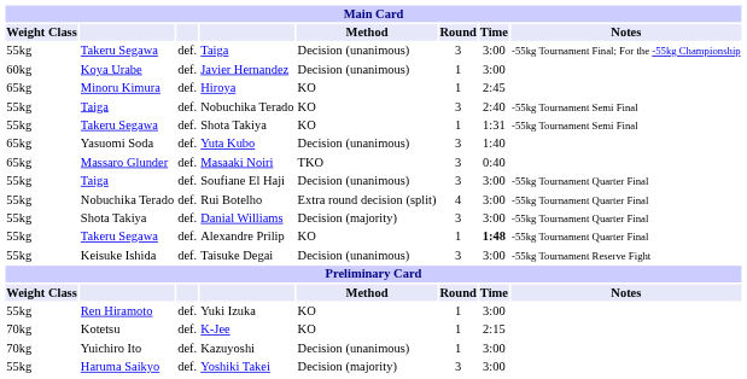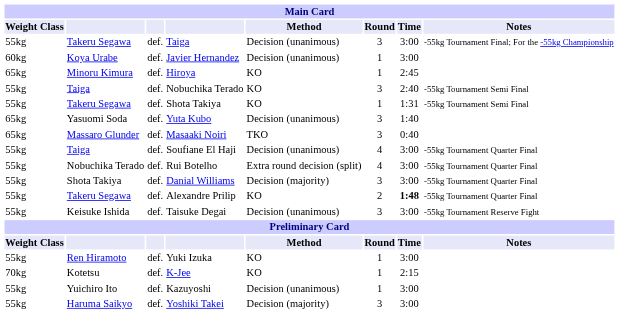Soufiane El Haji | Round: 3 -> 4
Alexandre Prilip | Round: 1 -> 2
Kazuyoshi | Weight Class: 70kg -> 55kg
